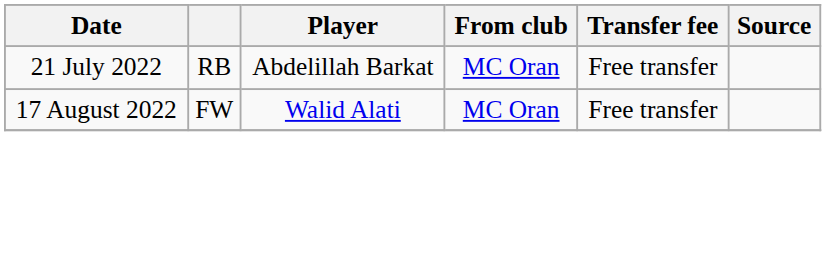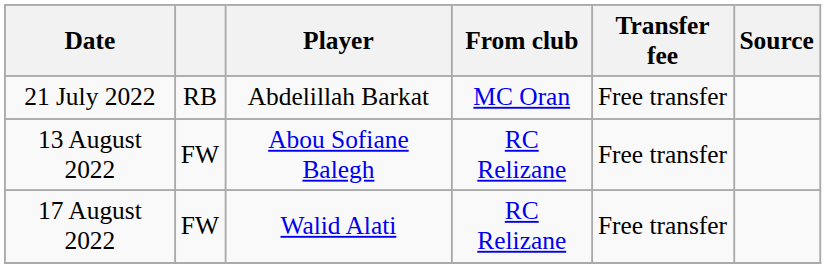+ row: 13 August 2022 | FW | Abou Sofiane Balegh | RC Relizane | Free transfer
17 August 2022 | From club: MC Oran -> RC Relizane
